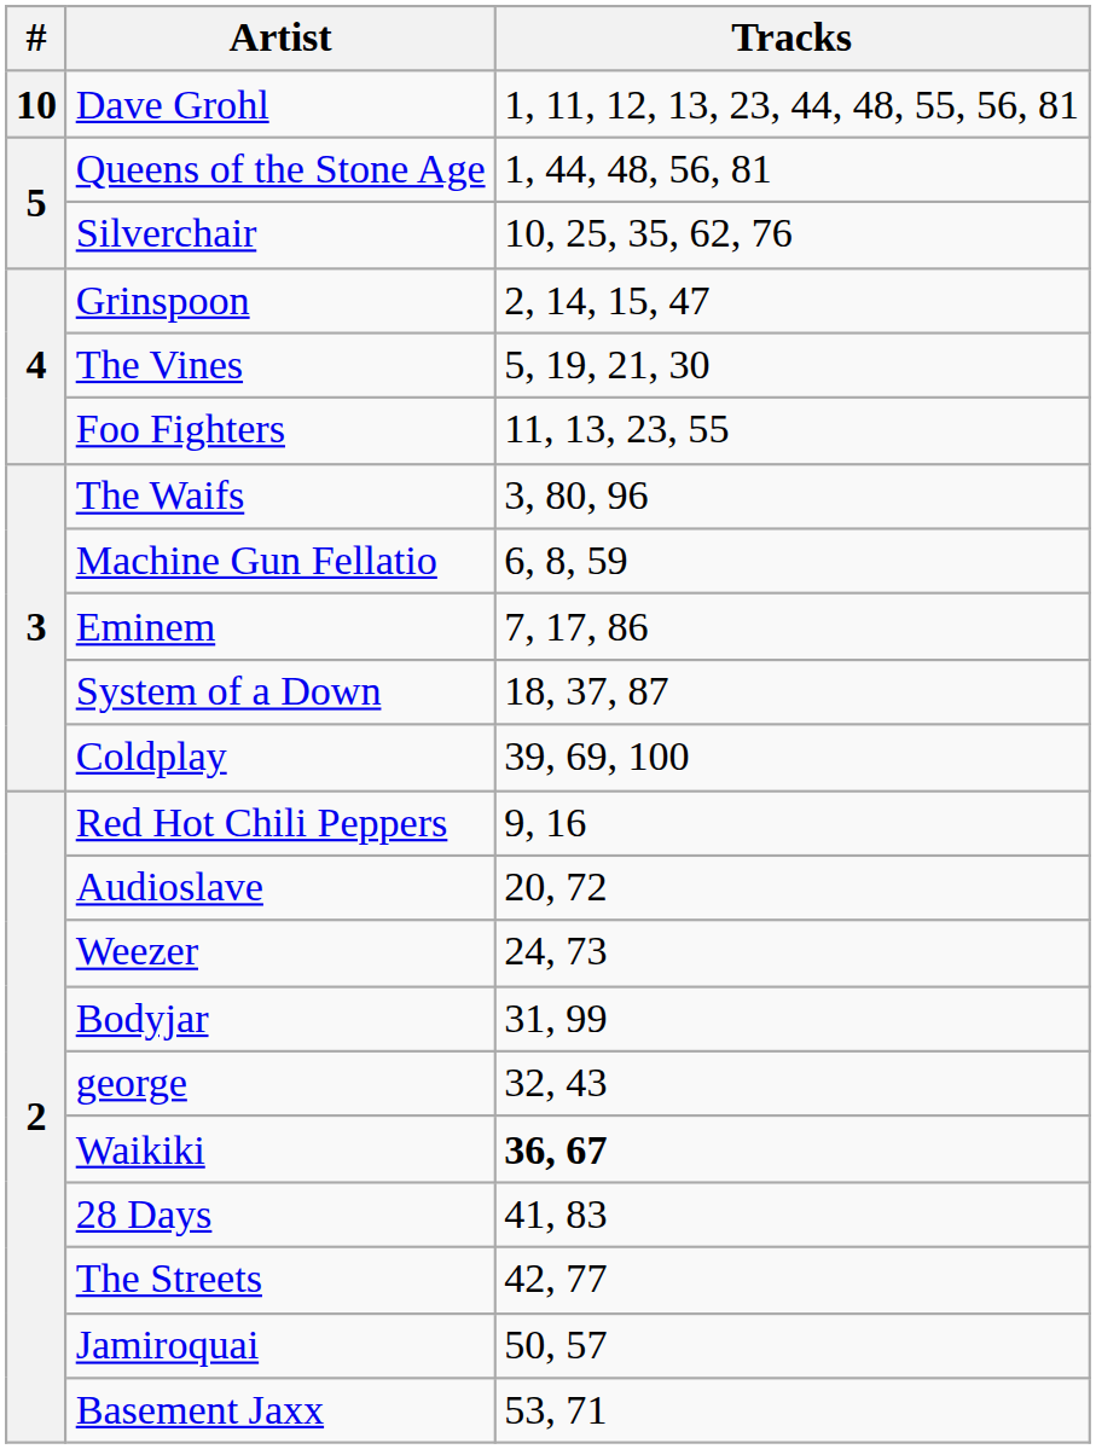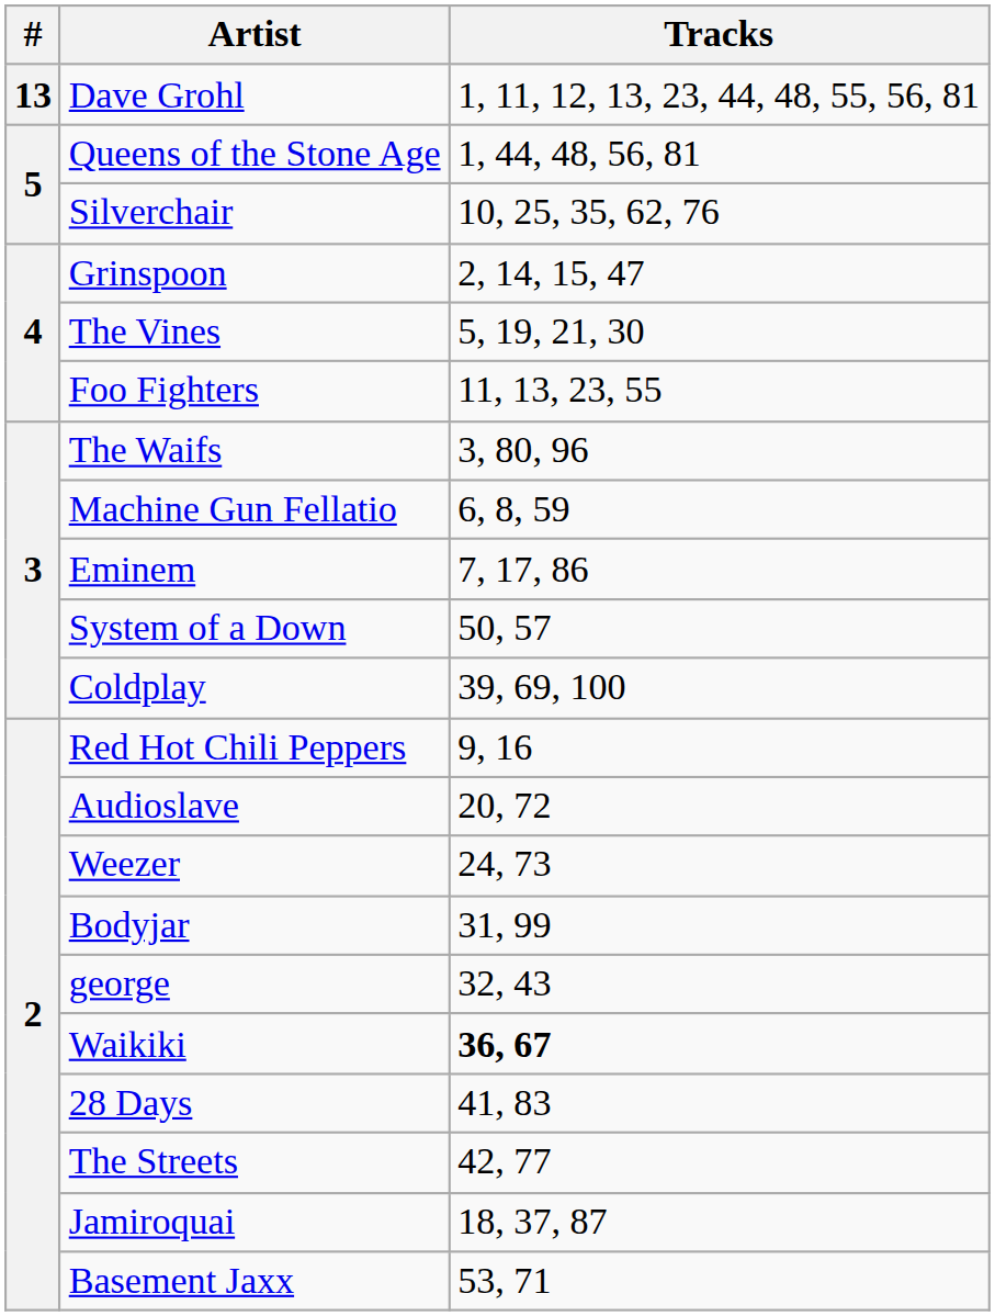Dave Grohl | #: 10 -> 13
System of a Down | Tracks: 18, 37, 87 -> 50, 57
Jamiroquai | Tracks: 50, 57 -> 18, 37, 87
